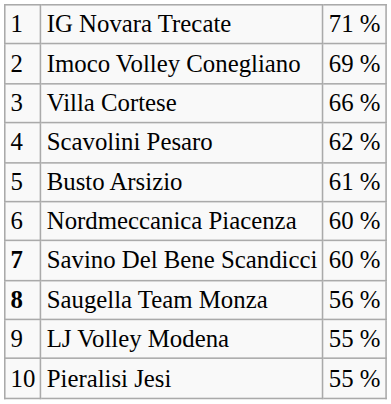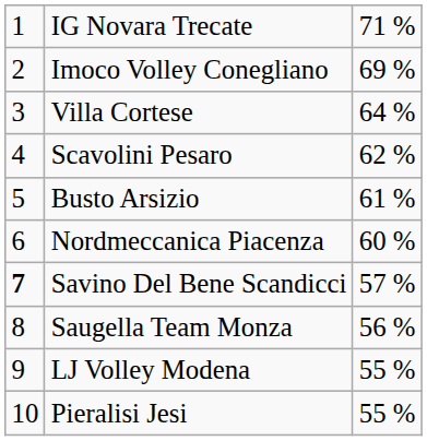Villa Cortese | column 3: 66 % -> 64 %
Savino Del Bene Scandicci | column 3: 60 % -> 57 %
Saugella Team Monza | column 1: bold -> normal
